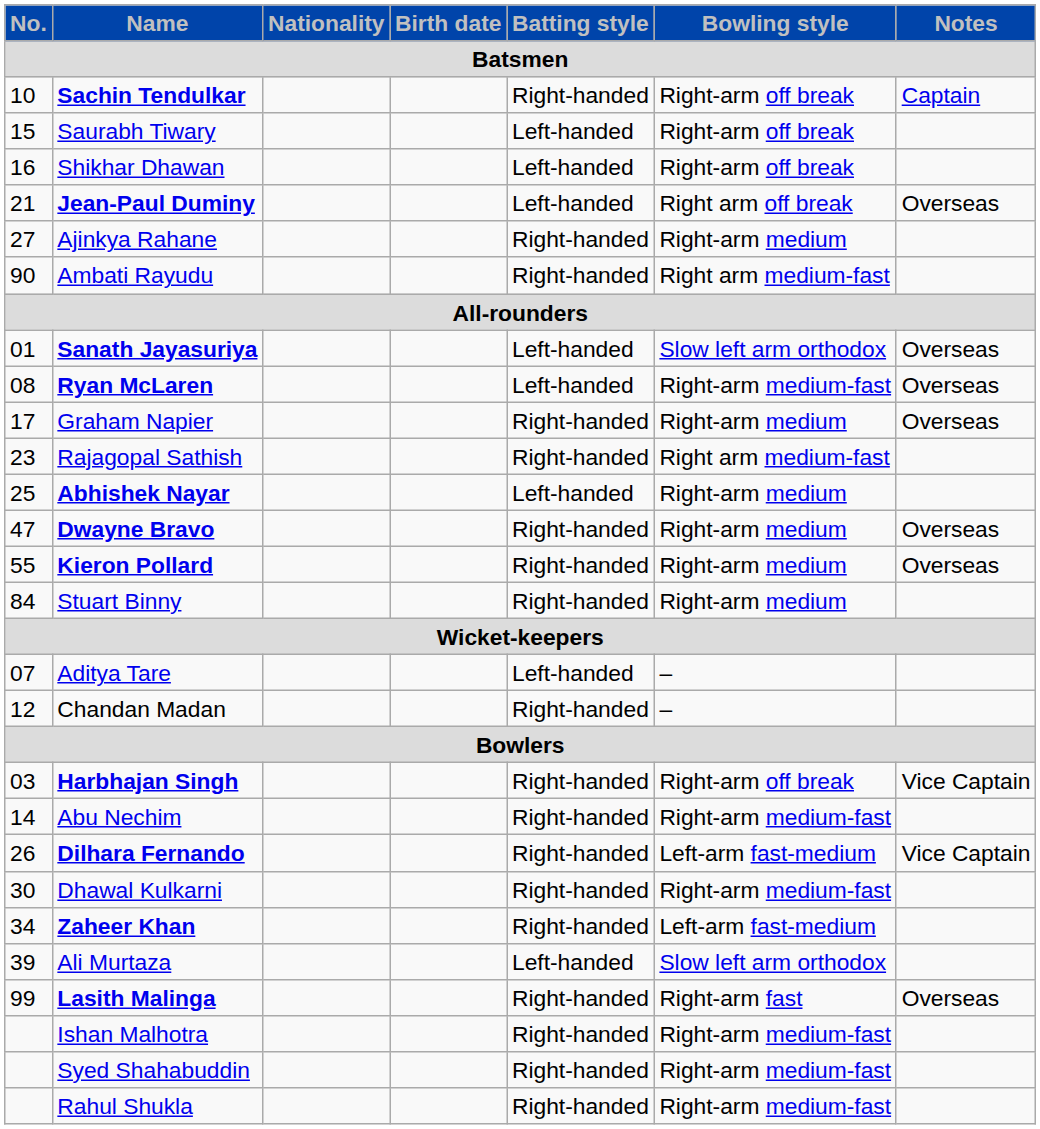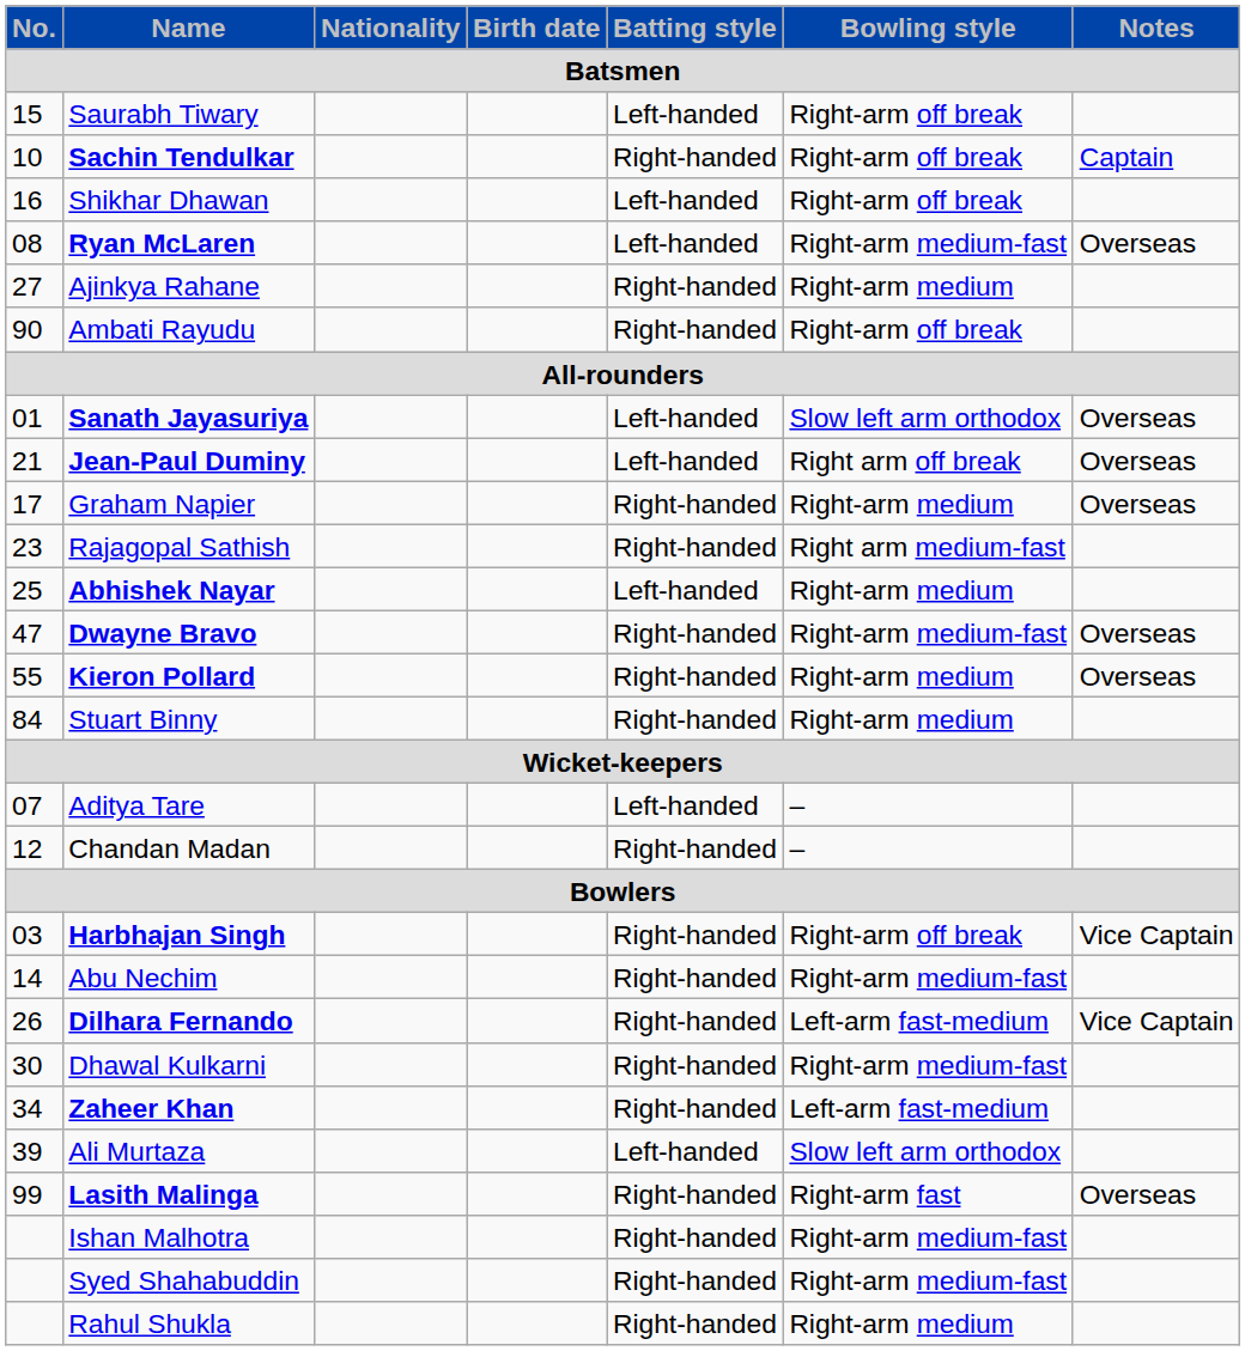rows swapped: Sachin Tendulkar <-> Saurabh Tiwary
rows swapped: Jean-Paul Duminy <-> Ryan McLaren
Ambati Rayudu | Bowling style: Right arm medium-fast -> Right-arm off break
Dwayne Bravo | Bowling style: Right-arm medium -> Right-arm medium-fast
Rahul Shukla | Bowling style: Right-arm medium-fast -> Right-arm medium
